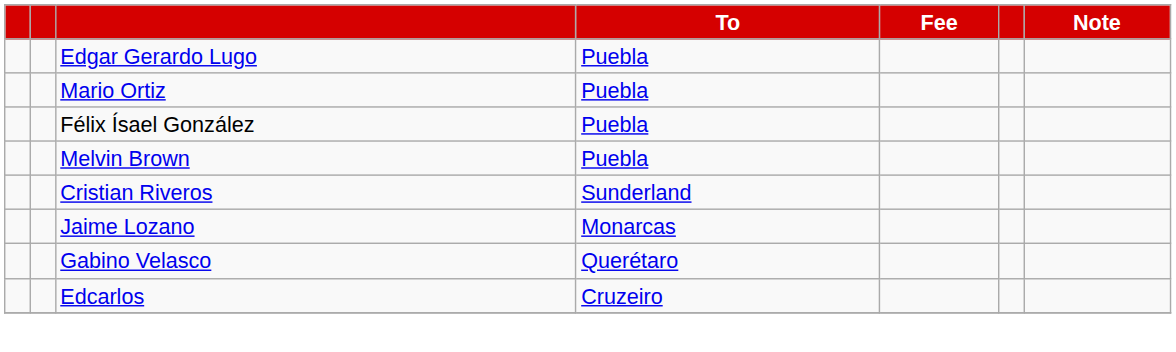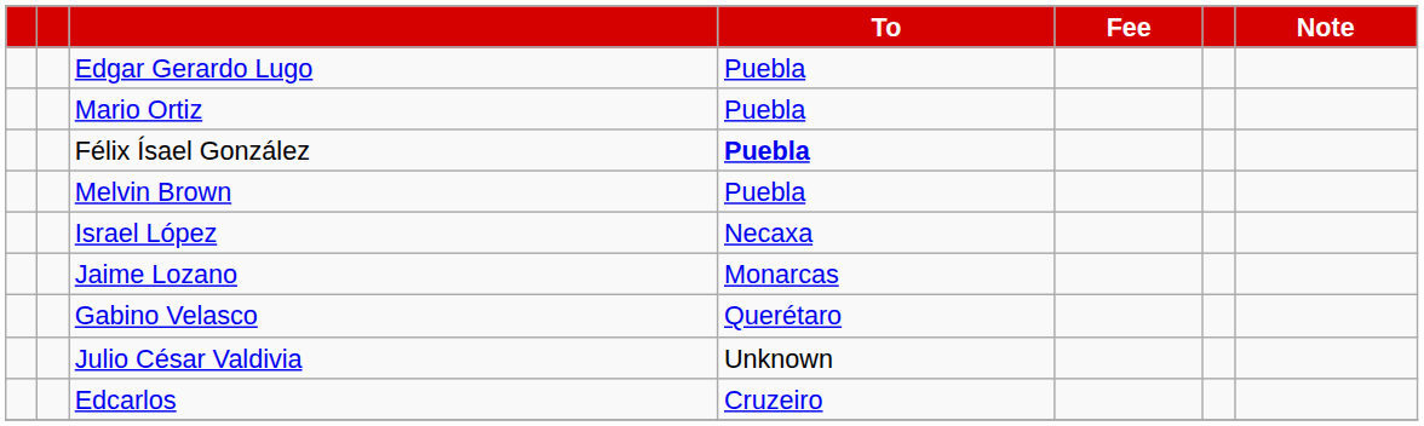Félix Ísael González | To: normal -> bold
- row: Cristian Riveros | Sunderland
+ row: Israel López | Necaxa
+ row: Julio César Valdivia | Unknown
